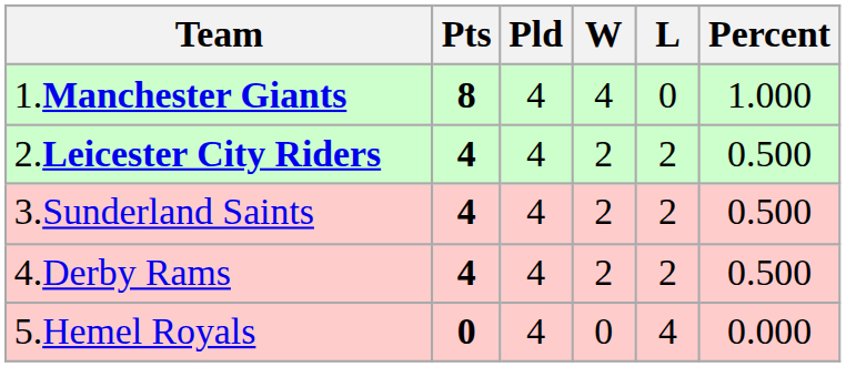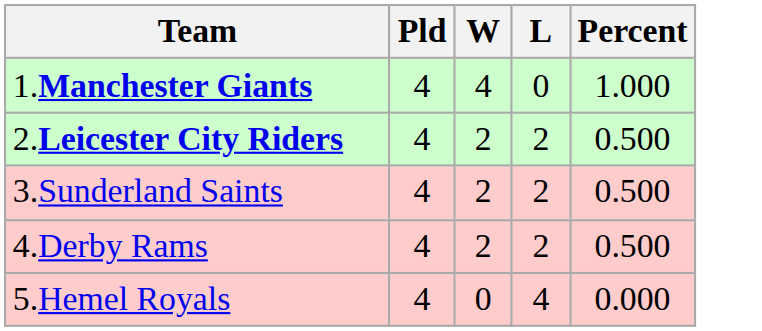- column: Pts | 8 | 4 | 4 | 4 | 0
